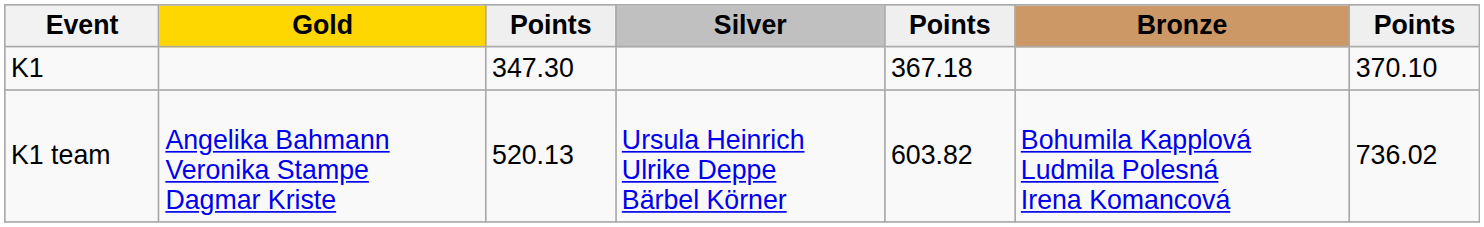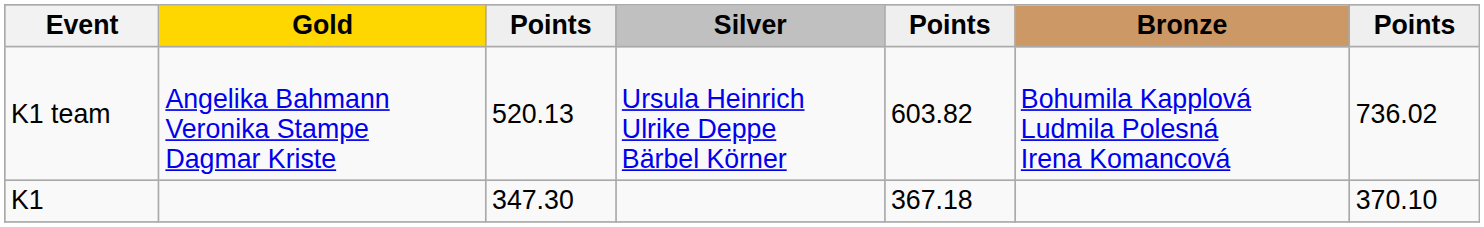rows swapped: K1 <-> K1 team
